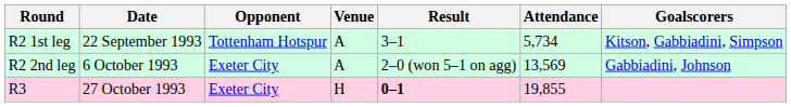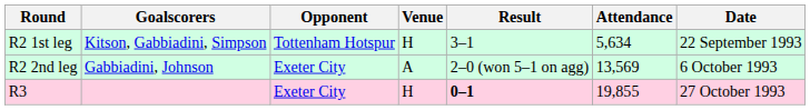columns swapped: Date <-> Goalscorers
R2 1st leg | Venue: A -> H
R2 1st leg | Attendance: 5,734 -> 5,634
